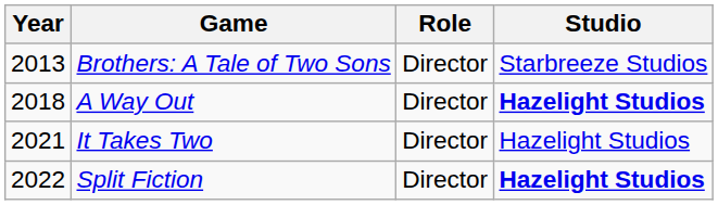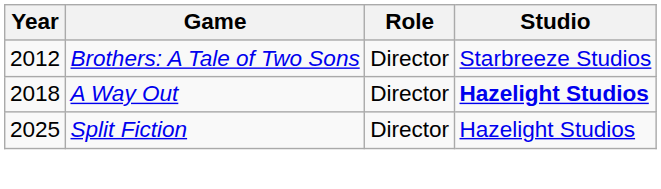Brothers: A Tale of Two Sons | Year: 2013 -> 2012
- row: 2021 | It Takes Two | Director | Hazelight Studios
Split Fiction | Year: 2022 -> 2025
Split Fiction | Studio: bold -> normal
